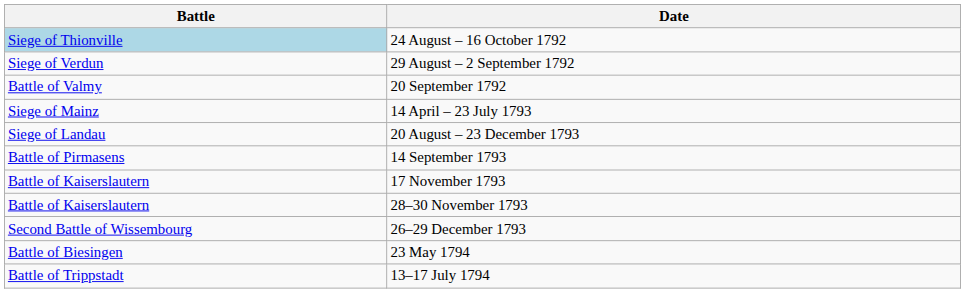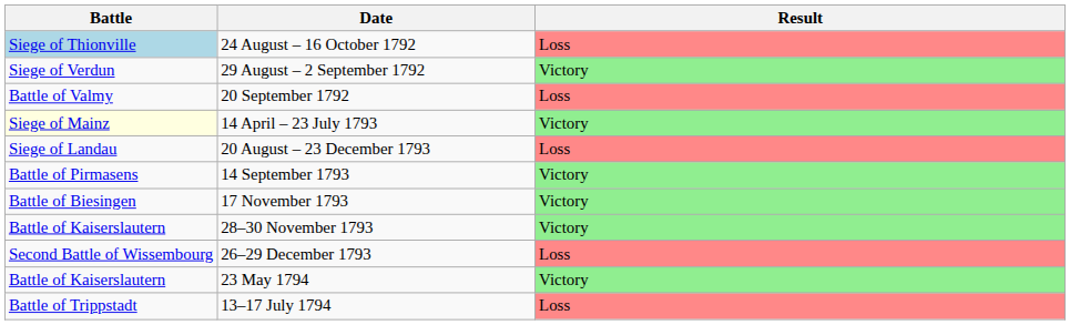+ column: Result | Loss | Victory | Loss | Victory | Loss | Victory | Victory | Victory | Loss | Victory | Loss
14 April – 23 July 1793 | Battle: no background -> lightyellow background
17 November 1793 | Battle: Battle of Kaiserslautern -> Battle of Biesingen
23 May 1794 | Battle: Battle of Biesingen -> Battle of Kaiserslautern
